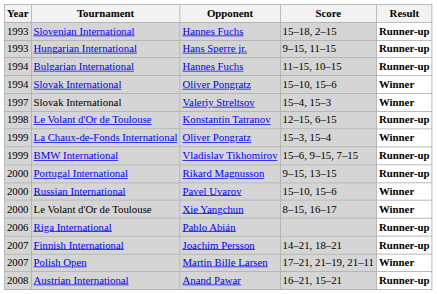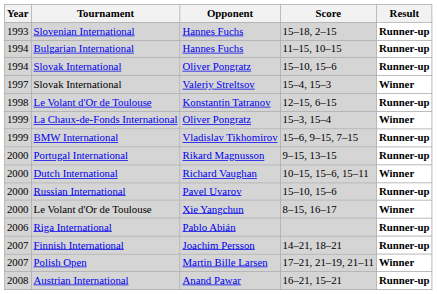- row: 1993 | Hungarian International | Hans Sperre jr. | 9–15, 11–15 | Runner-up
Slovak International / 15–10, 15–6 | Result: Winner -> Runner-up
+ row: 2000 | Dutch International | Richard Vaughan | 10–15, 15–6, 15–11 | Winner
Russian International / 15–10, 15–6 | Result: Winner -> Runner-up
